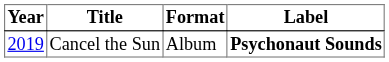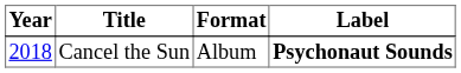Cancel the Sun | Year: 2019 -> 2018
